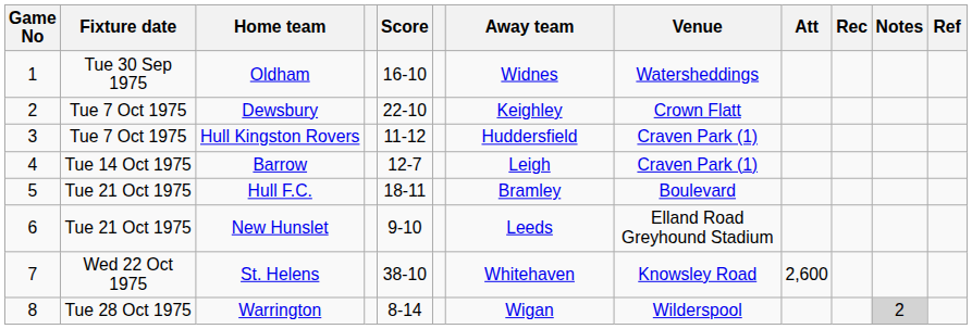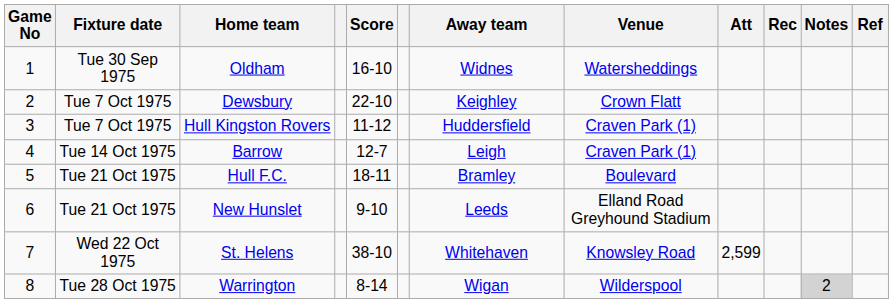St. Helens | Att: 2,600 -> 2,599
